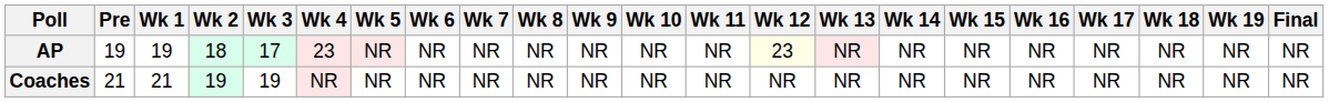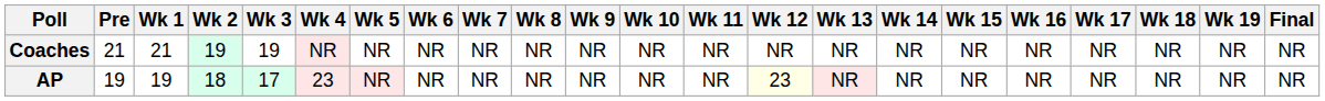rows swapped: AP <-> Coaches
